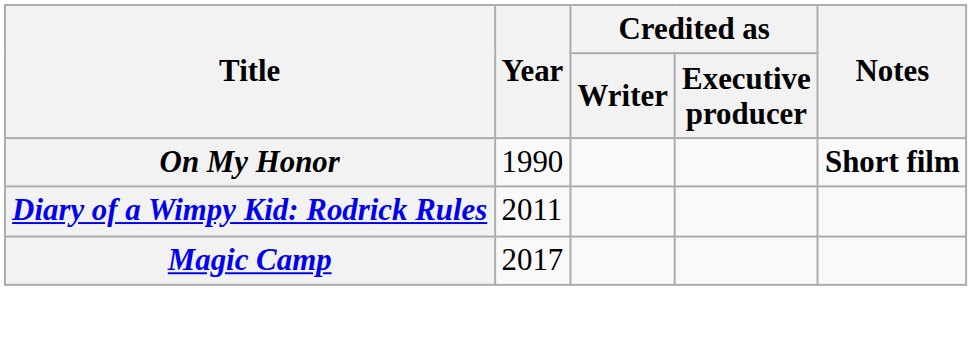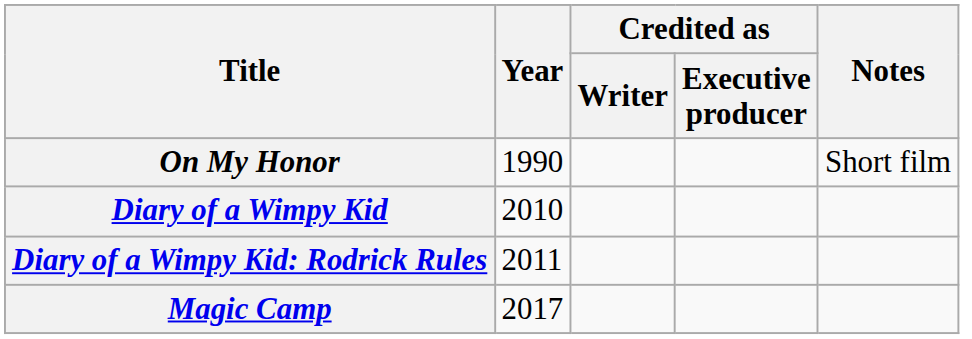On My Honor | Notes: bold -> normal
+ row: Diary of a Wimpy Kid | 2010
